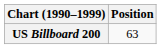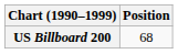US Billboard 200 | Position: 63 -> 68
